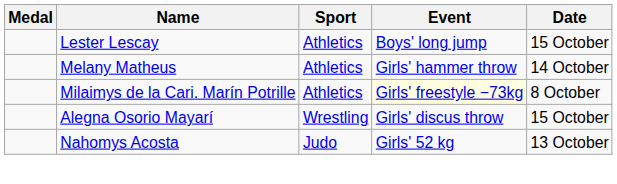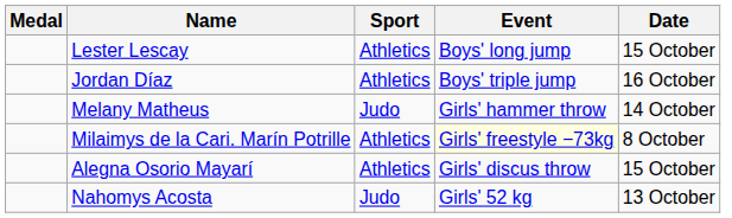+ row: Jordan Díaz | Athletics | Boys' triple jump | 16 October
Melany Matheus | Sport: Athletics -> Judo
Alegna Osorio Mayarí | Sport: Wrestling -> Athletics
